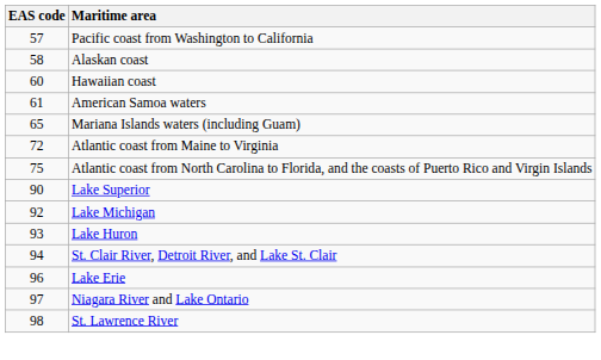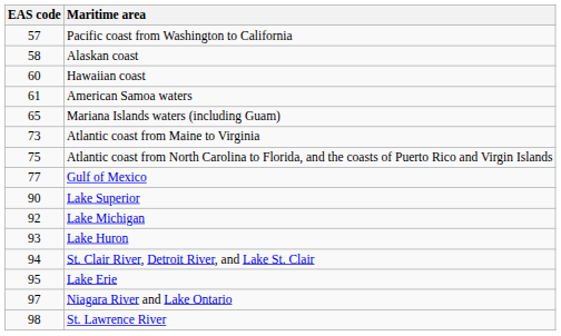Atlantic coast from Maine to Virginia | EAS code: 72 -> 73
+ row: 77 | Gulf of Mexico
Lake Erie | EAS code: 96 -> 95
